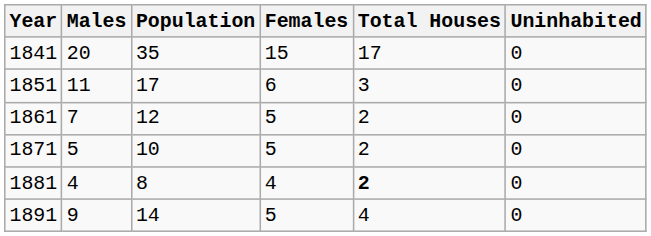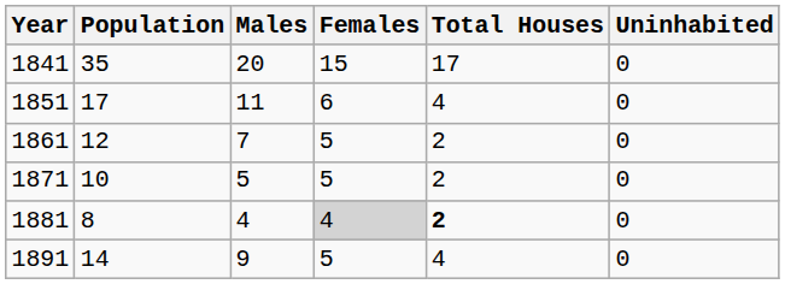columns swapped: Population <-> Males
1851 | Total Houses: 3 -> 4
1881 | Females: no background -> lightgrey background
